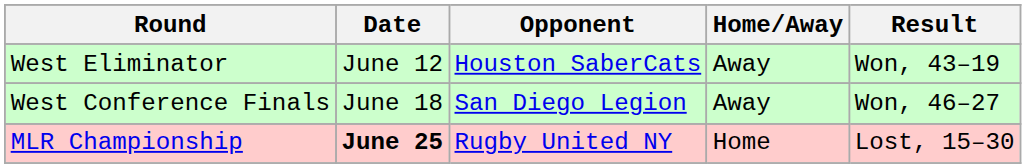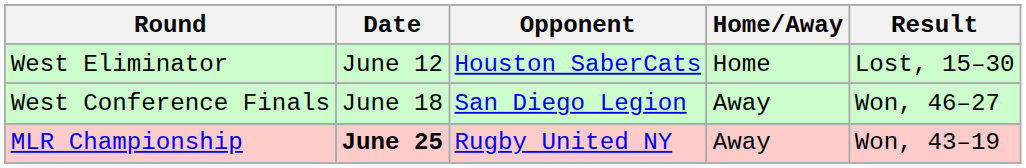West Eliminator | Home/Away: Away -> Home
West Eliminator | Result: Won, 43–19 -> Lost, 15–30
MLR Championship | Home/Away: Home -> Away
MLR Championship | Result: Lost, 15–30 -> Won, 43–19
